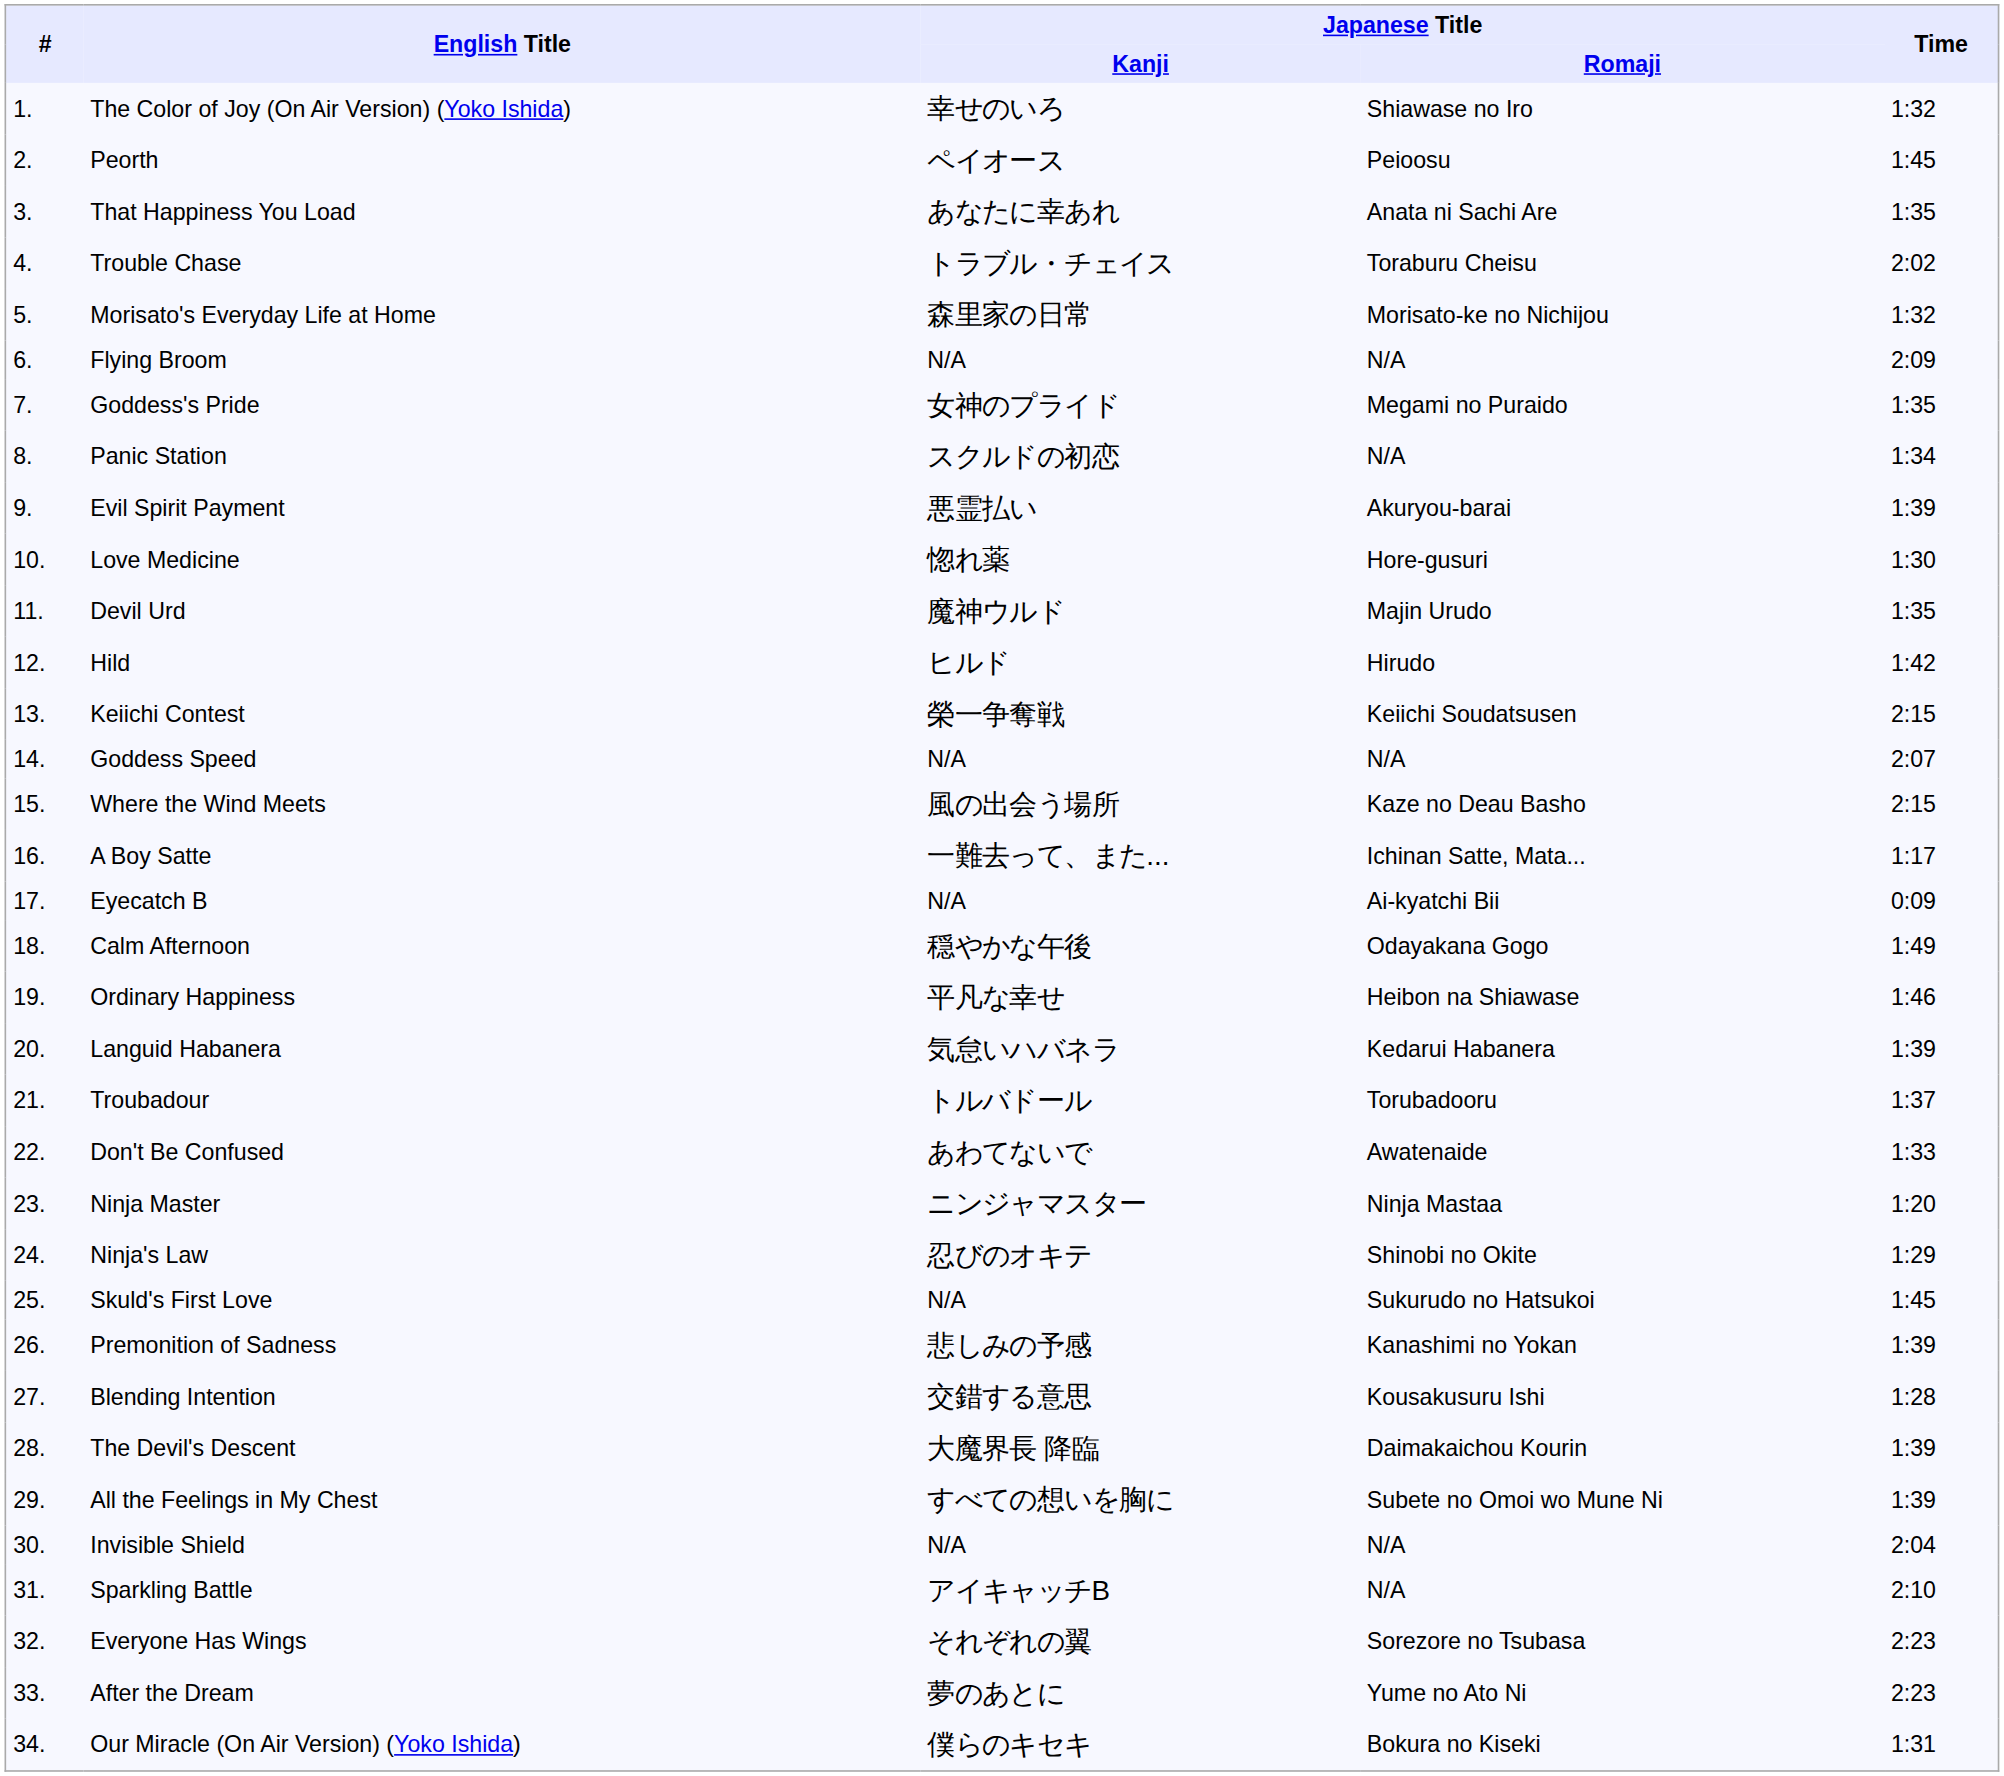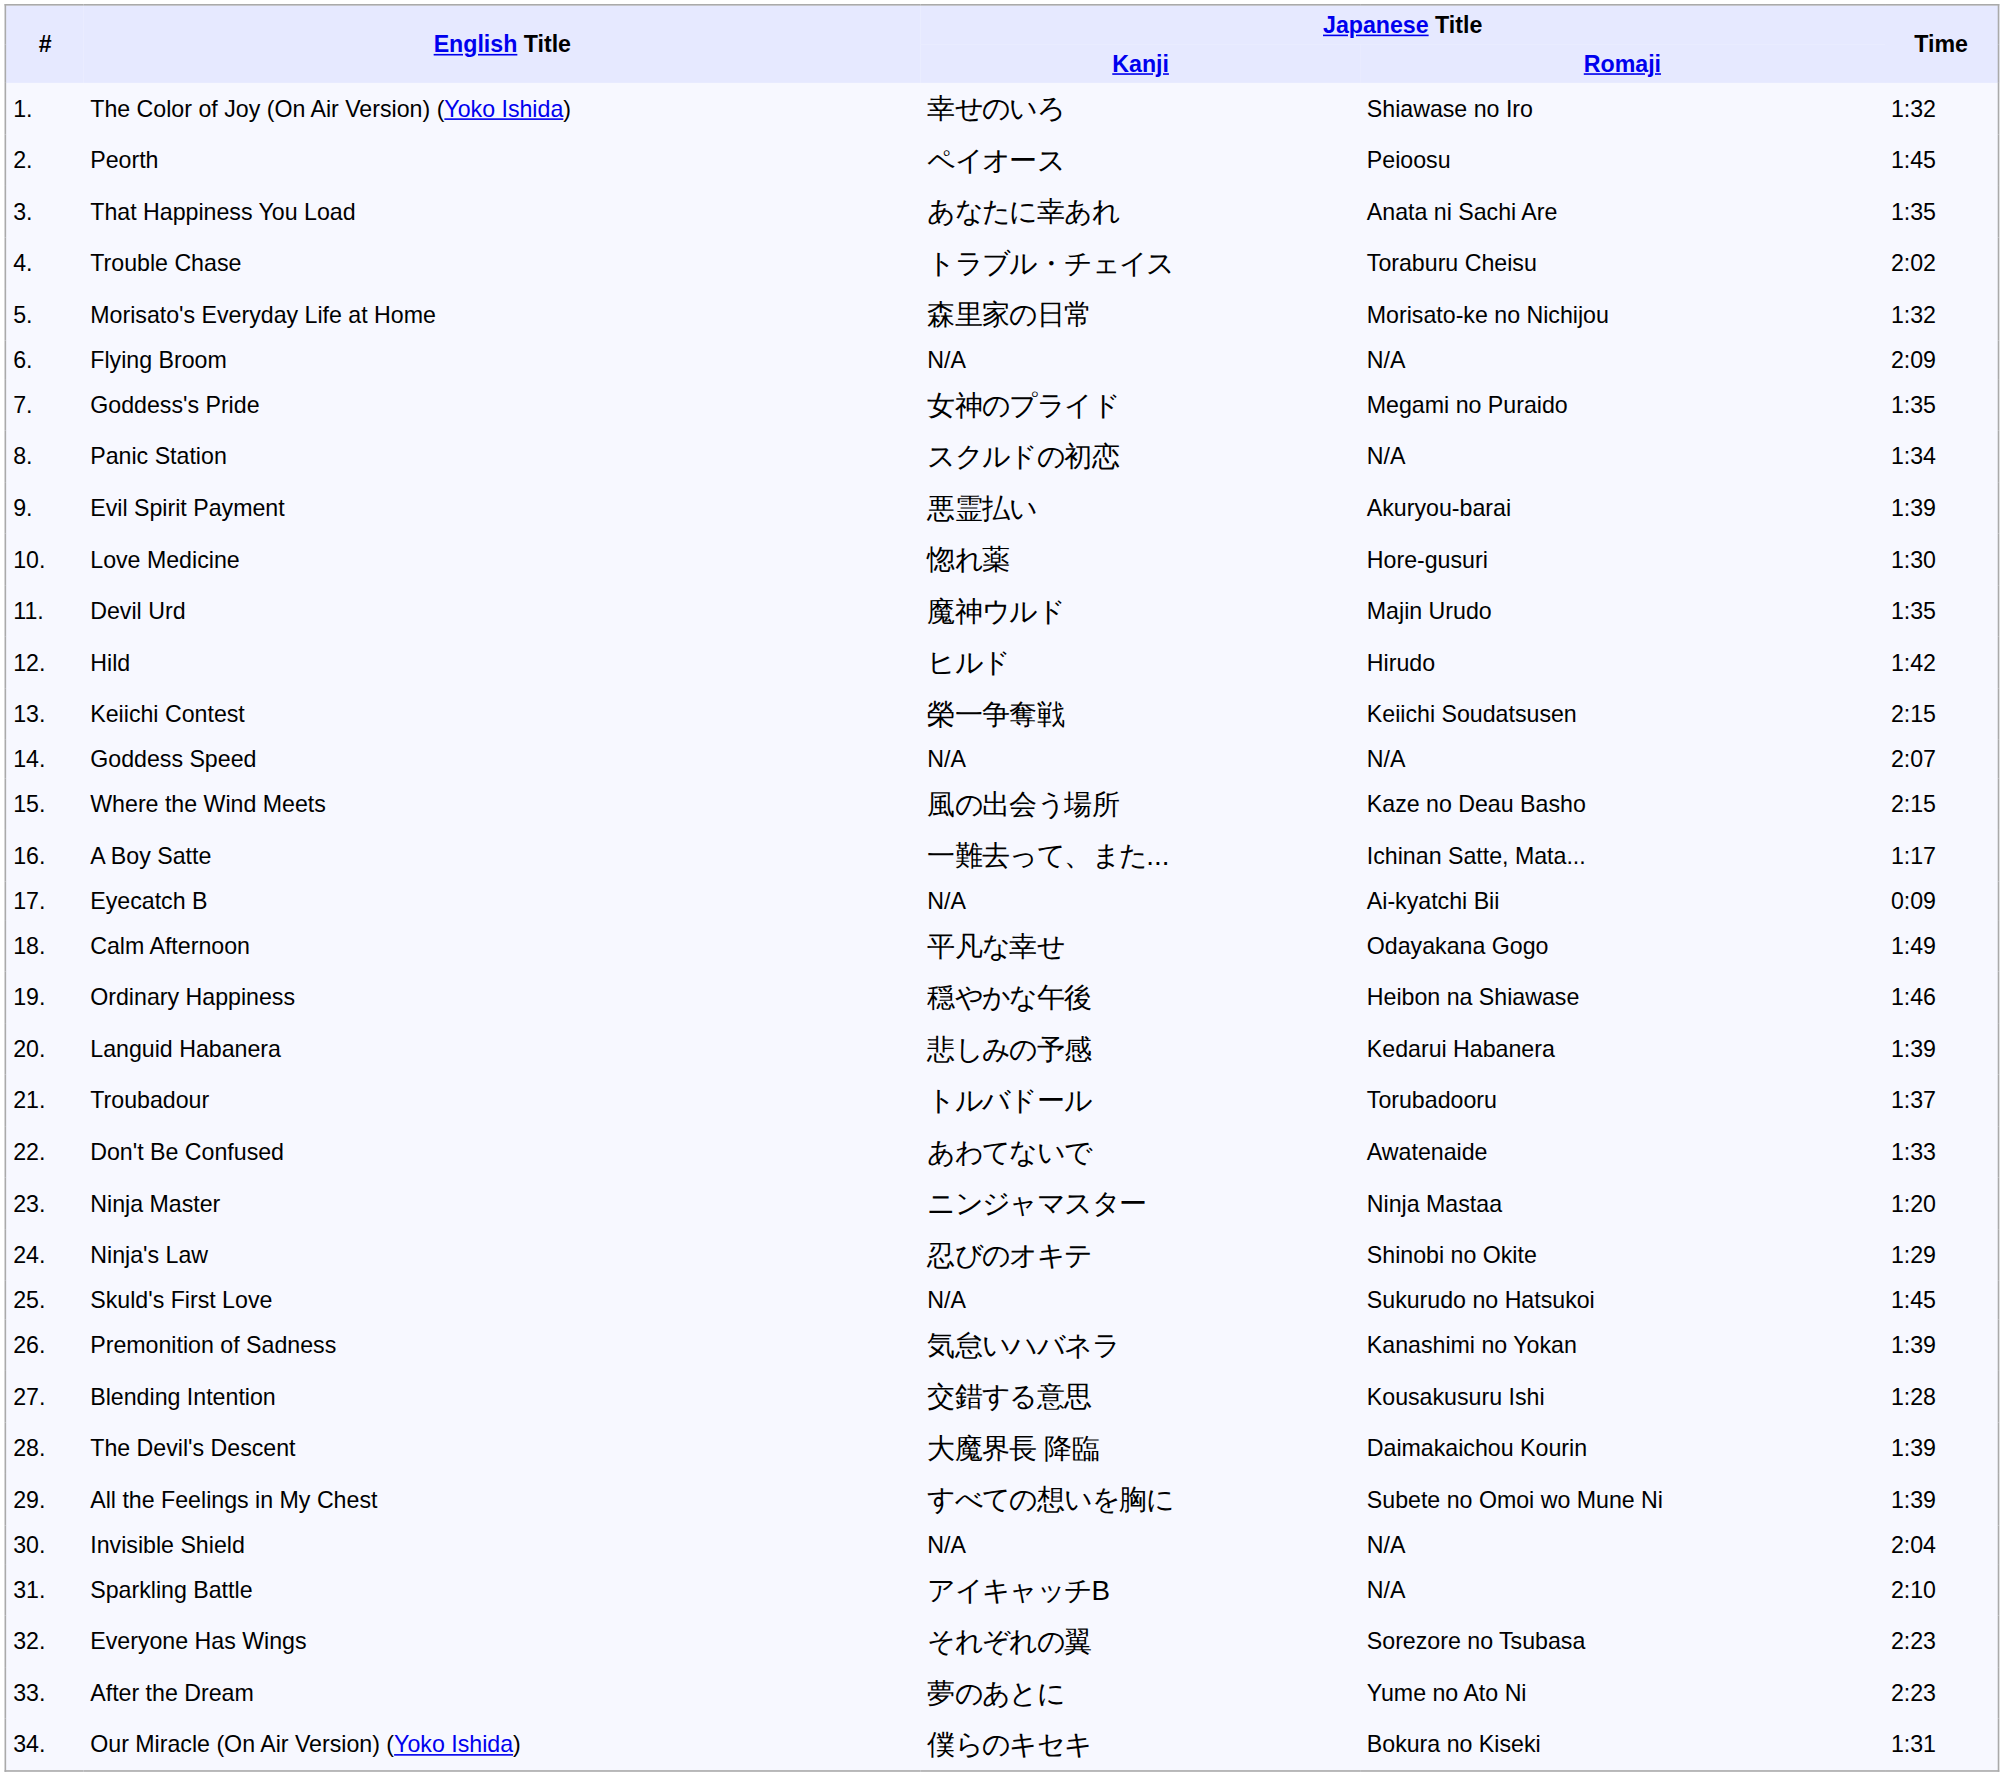Calm Afternoon | Japanese Title / Kanji: 穏やかな午後 -> 平凡な幸せ
Ordinary Happiness | Japanese Title / Kanji: 平凡な幸せ -> 穏やかな午後
Languid Habanera | Japanese Title / Kanji: 気怠いハバネラ -> 悲しみの予感
Premonition of Sadness | Japanese Title / Kanji: 悲しみの予感 -> 気怠いハバネラ
